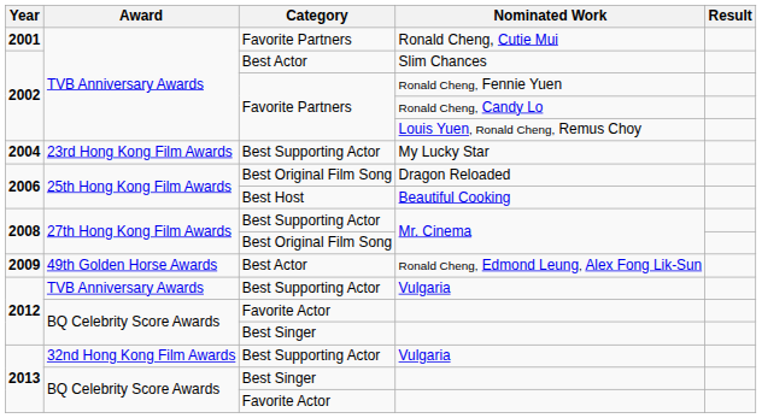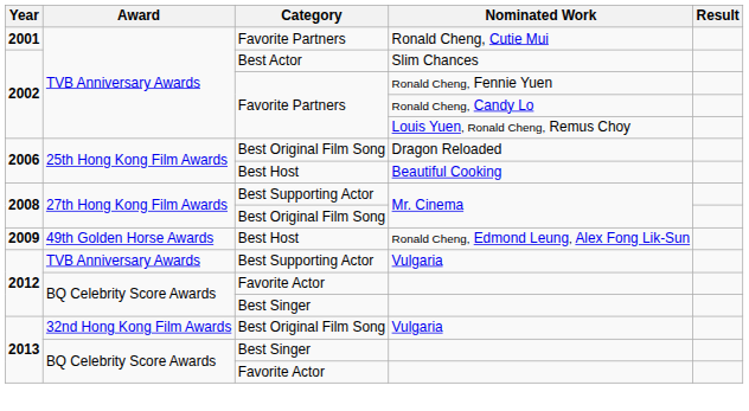- row: 2004 | 23rd Hong Kong Film Awards | Best Supporting Actor | My Lucky Star
Ronald Cheng, Edmond Leung, Alex Fong Lik-Sun | Category: Best Actor -> Best Host
2013 / Vulgaria | Category: Best Supporting Actor -> Best Original Film Song
